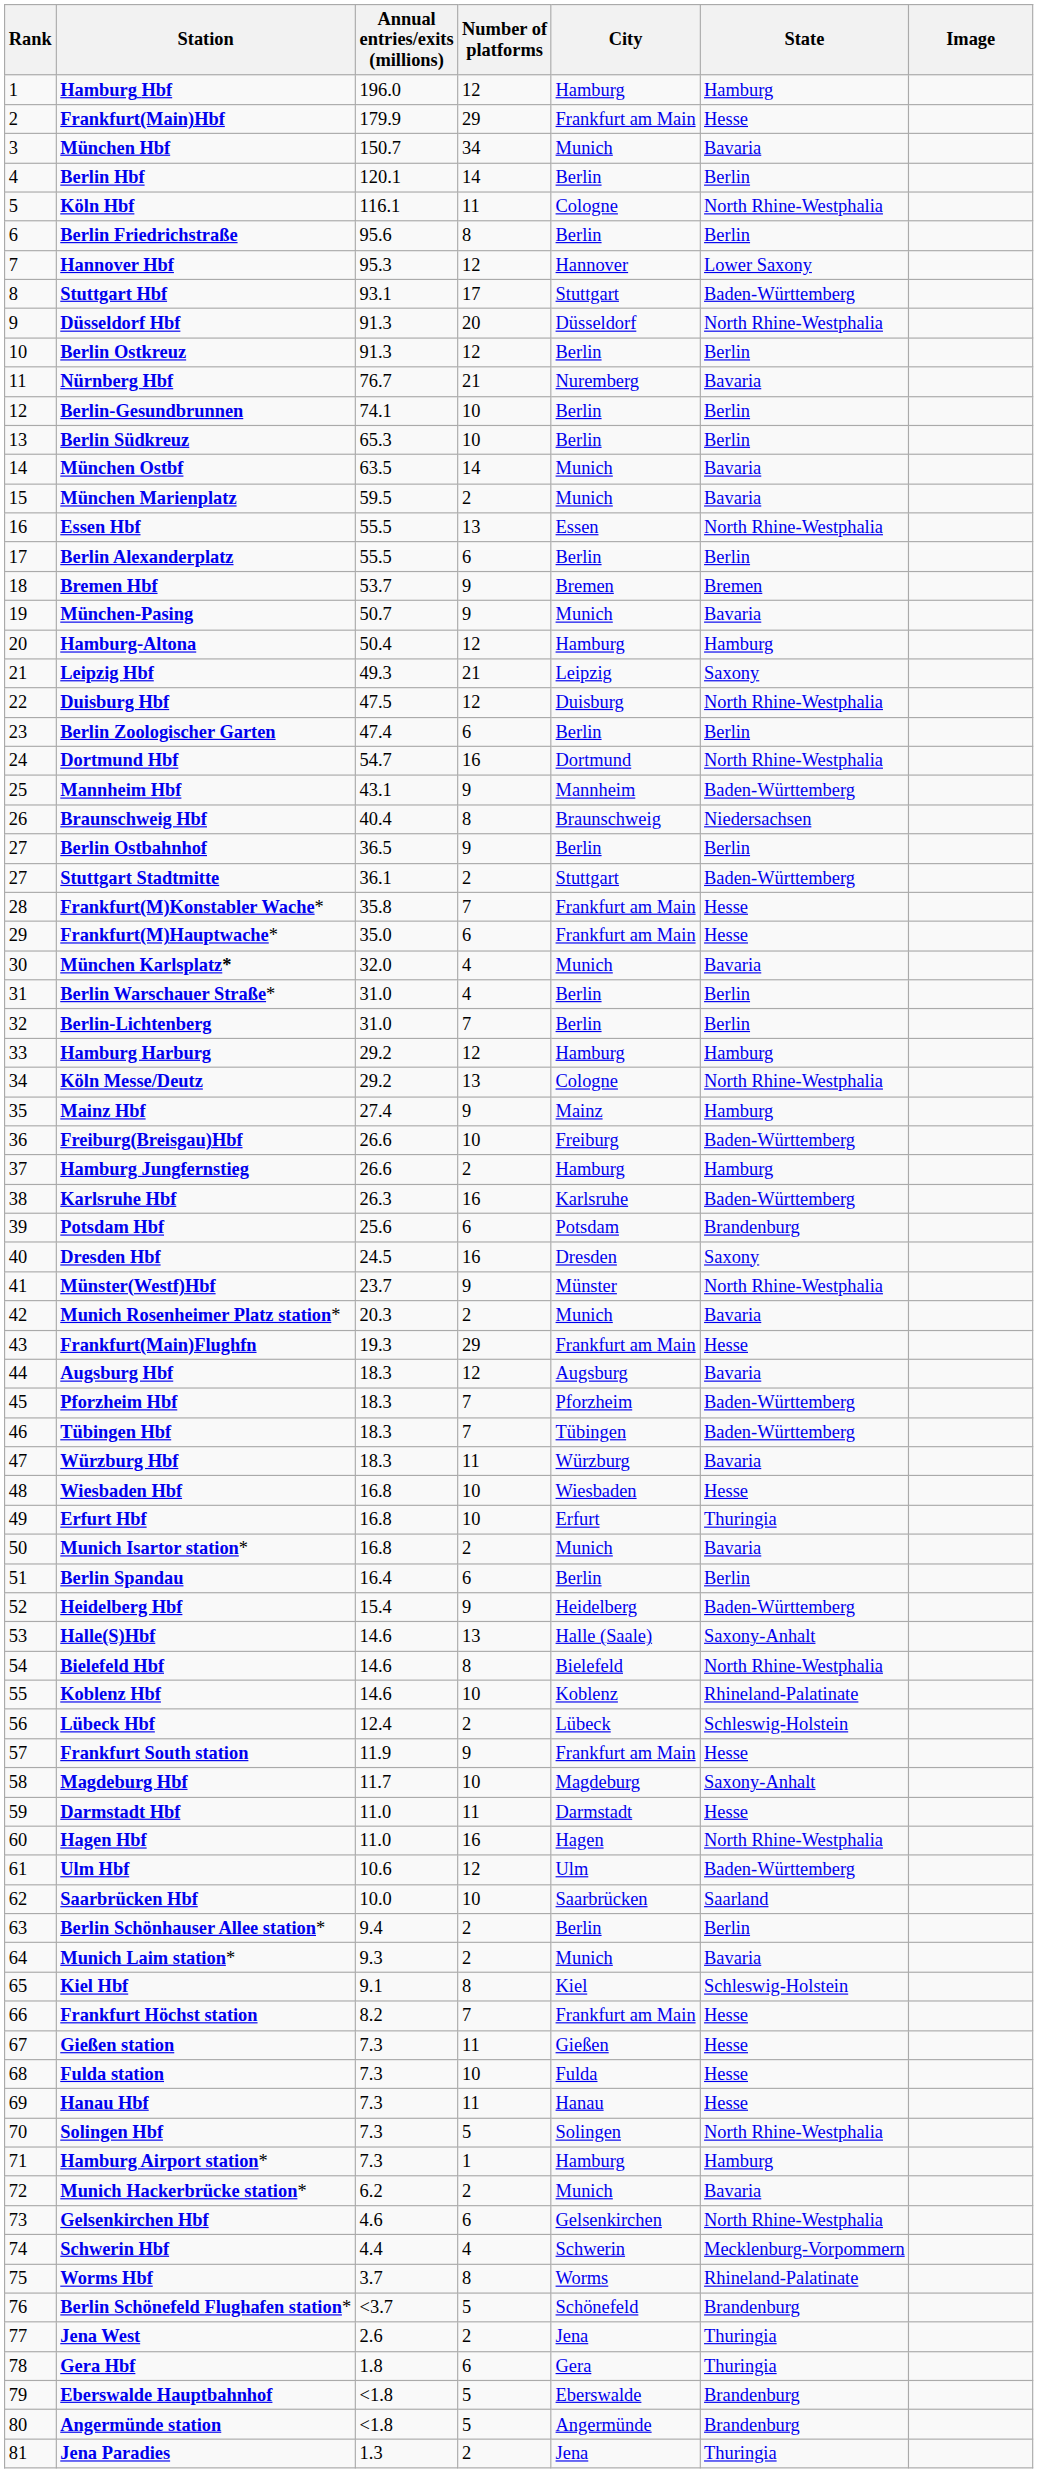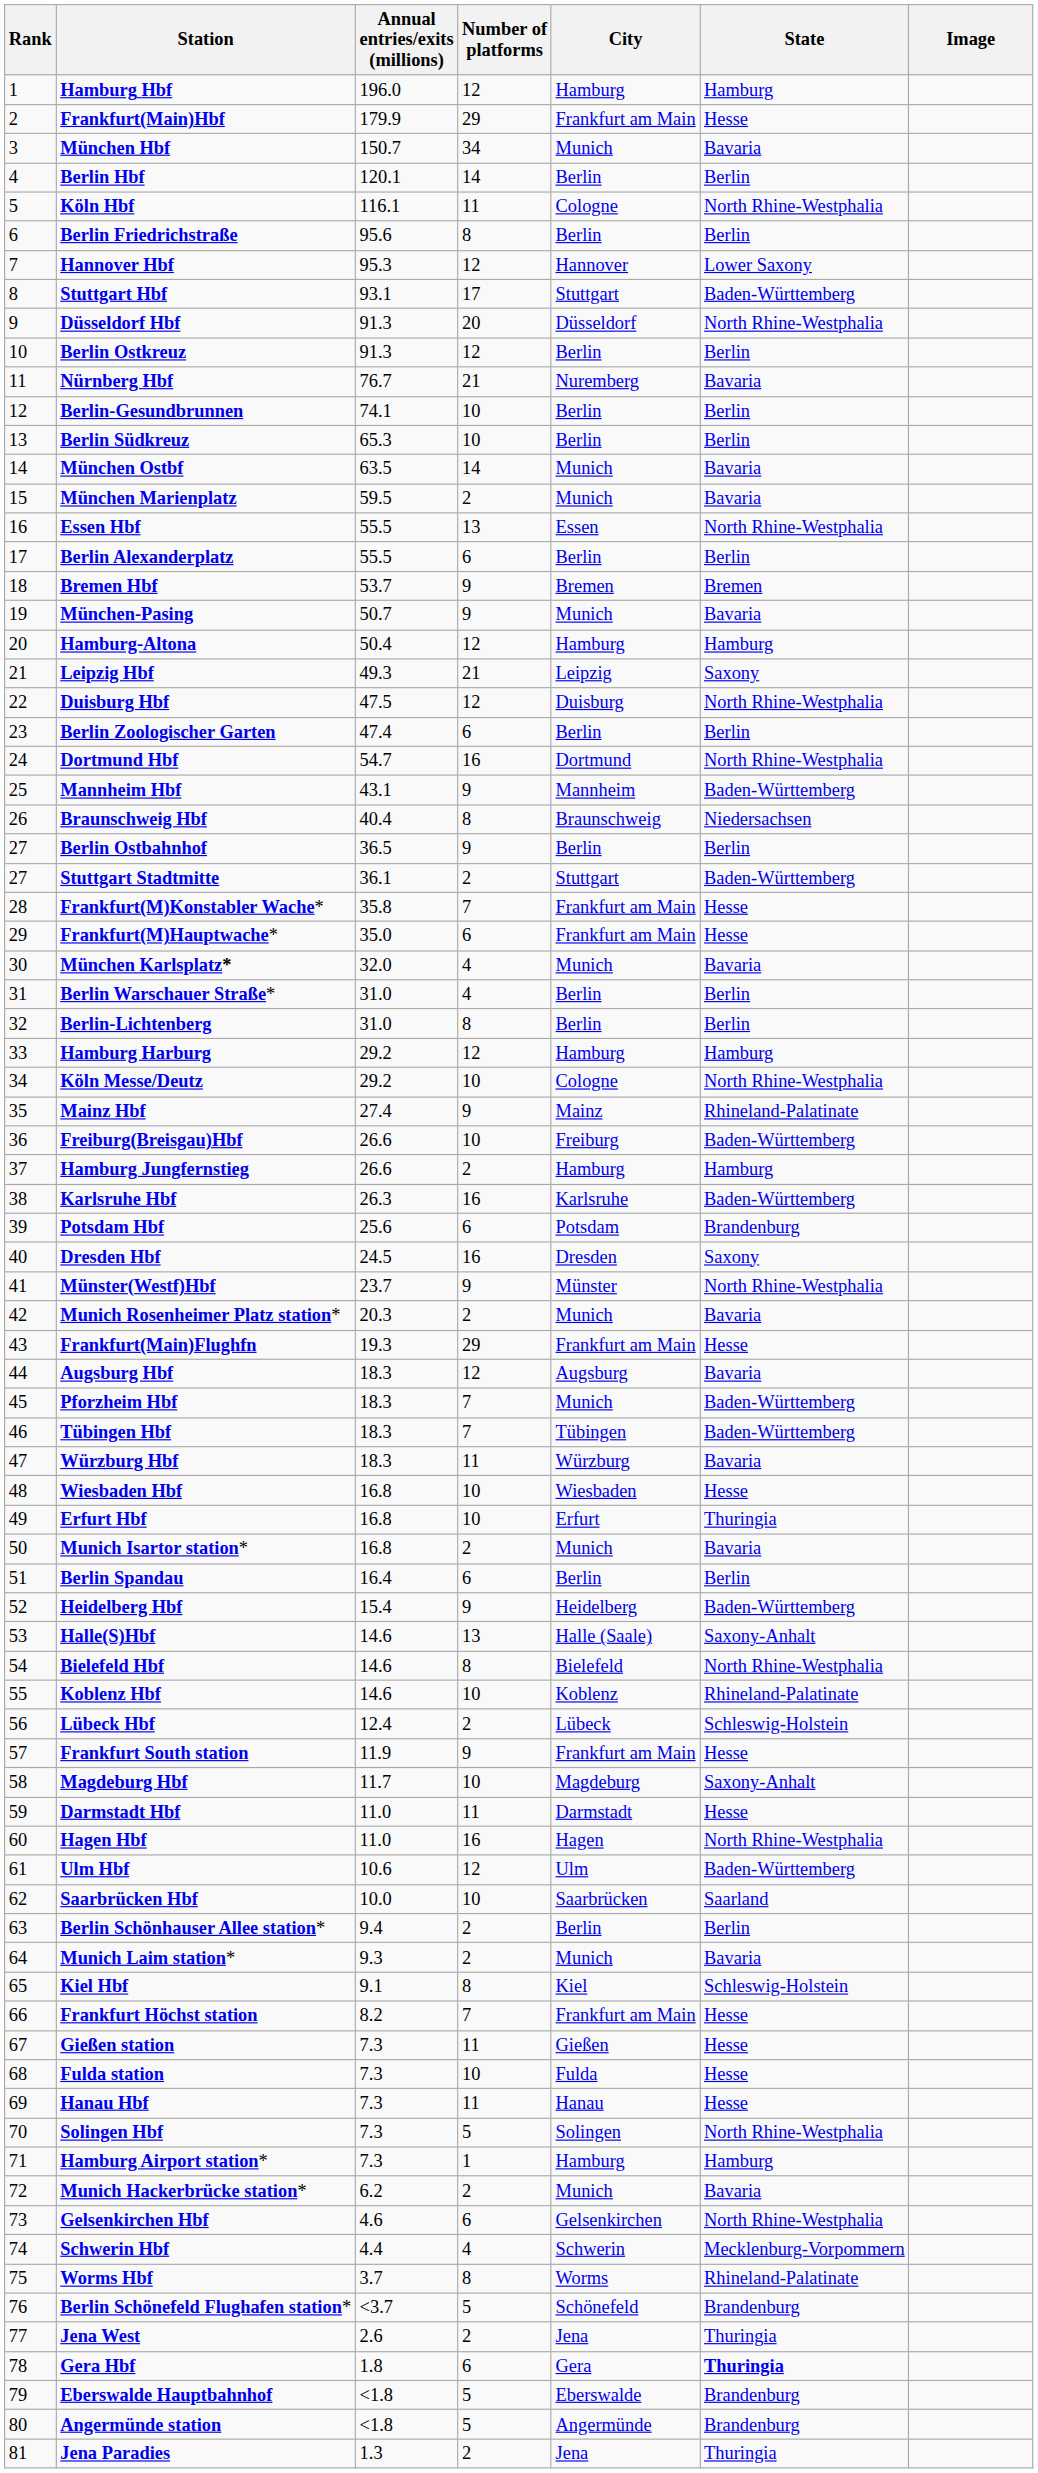Berlin-Lichtenberg | Number of platforms: 7 -> 8
Köln Messe/Deutz | Number of platforms: 13 -> 10
Mainz Hbf | State: Hamburg -> Rhineland-Palatinate
Pforzheim Hbf | City: Pforzheim -> Munich
Gera Hbf | State: normal -> bold
